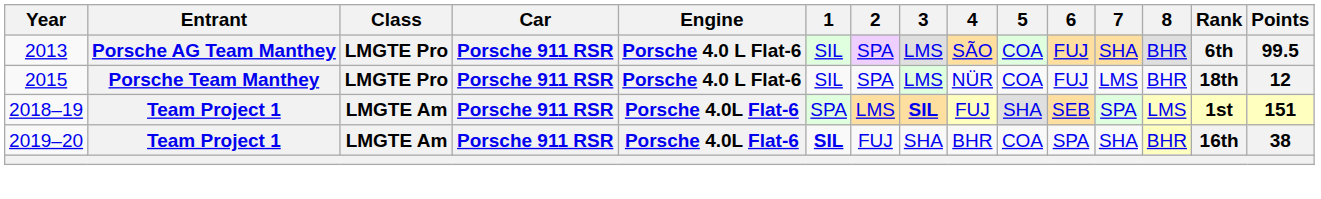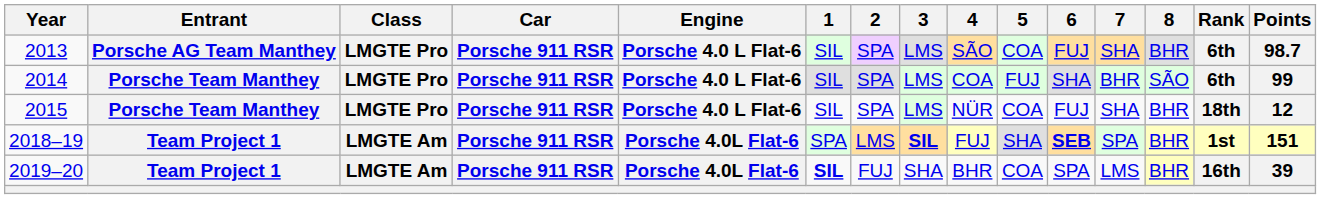2013 | Points: 99.5 -> 98.7
+ row: 2014 | Porsche Team Manthey | LMGTE Pro | Porsche 911 RSR | Porsche 4.0 L Flat-6 | SIL | SPA | LMS | COA | FUJ | SHA | BHR | SÃO | 6th | 99
2015 | 7: LMS -> SHA
2018–19 | 6: normal -> bold
2018–19 | 8: LMS -> BHR
2019–20 | 7: SHA -> LMS
2019–20 | Points: 38 -> 39
